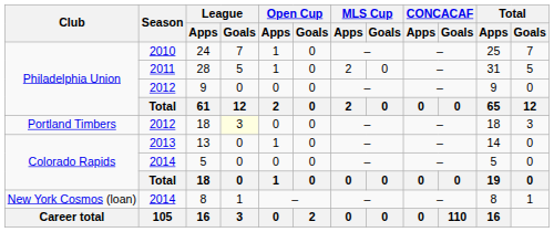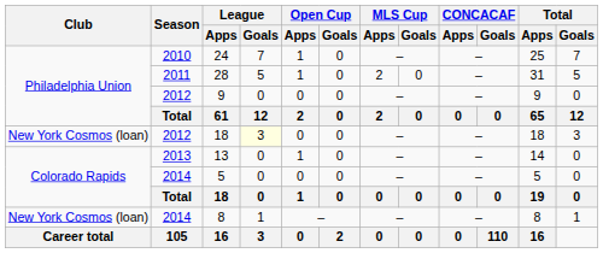2012 / 18 | Club: Portland Timbers -> New York Cosmos (loan)
